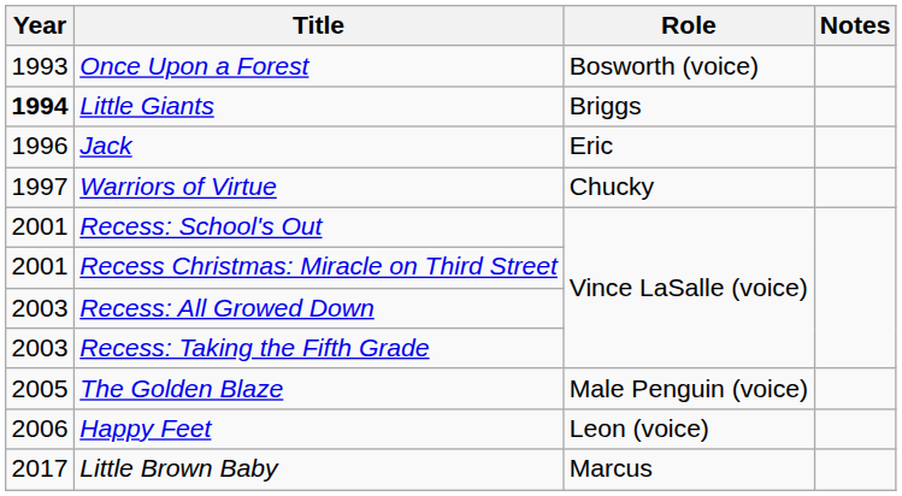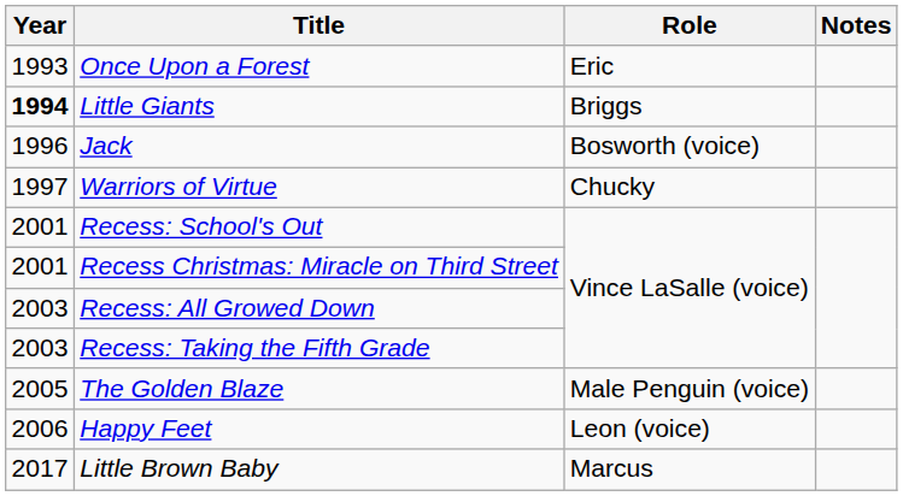Once Upon a Forest | Role: Bosworth (voice) -> Eric
Jack | Role: Eric -> Bosworth (voice)
